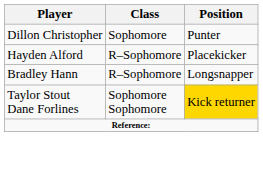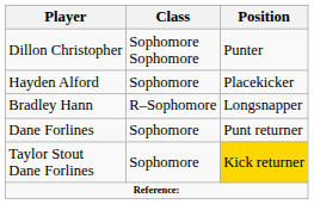Dillon Christopher | Class: Sophomore -> Sophomore Sophomore
Hayden Alford | Class: R–Sophomore -> Sophomore
+ row: Dane Forlines | Sophomore | Punt returner
Taylor Stout Dane Forlines | Class: Sophomore Sophomore -> Sophomore
